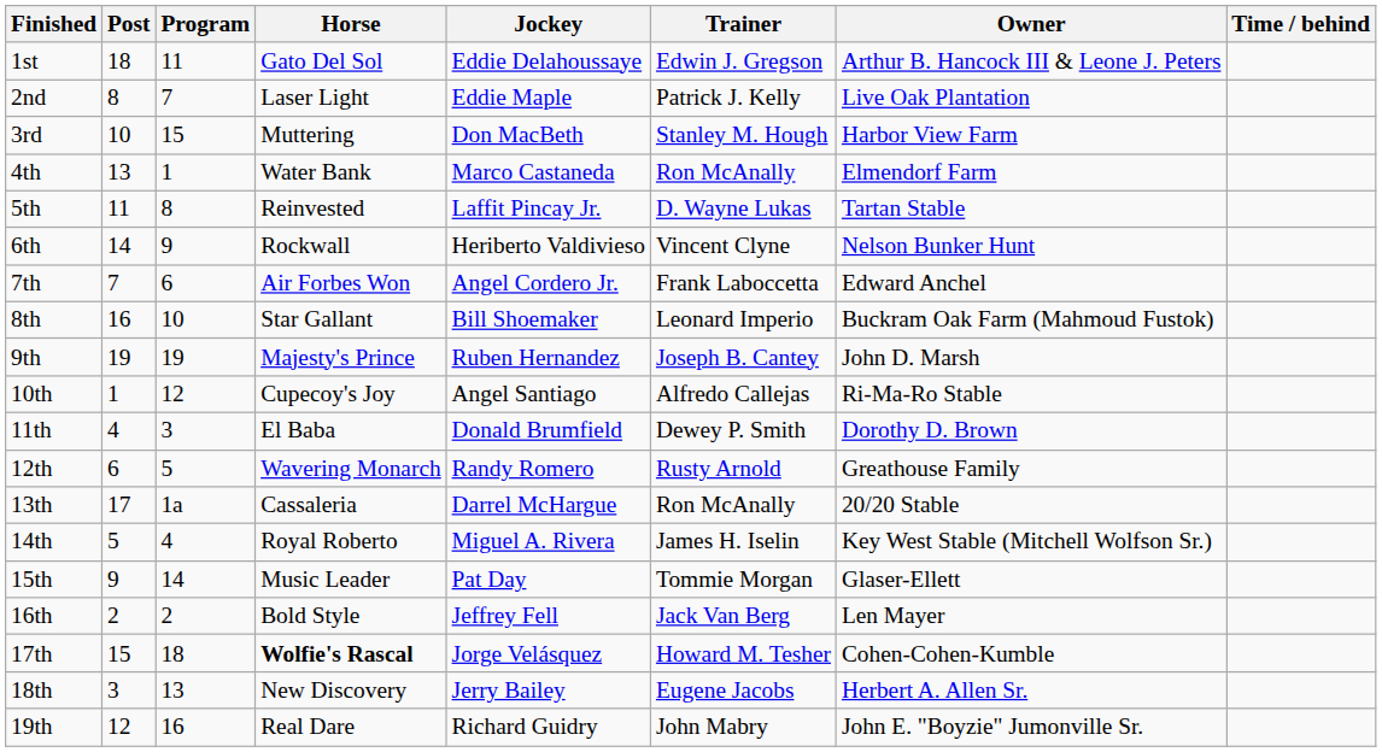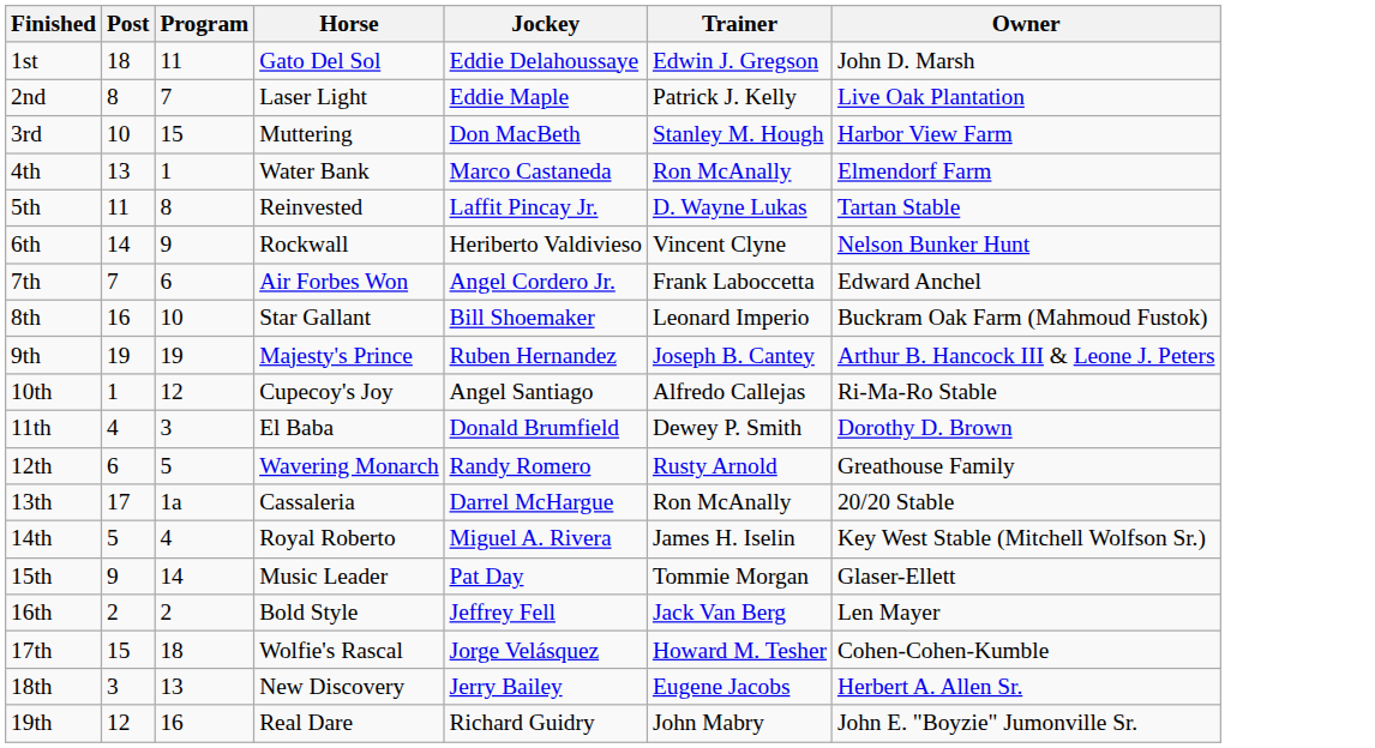- column: Time / behind
1st | Owner: Arthur B. Hancock III & Leone J. Peters -> John D. Marsh
9th | Owner: John D. Marsh -> Arthur B. Hancock III & Leone J. Peters
17th | Horse: bold -> normal
